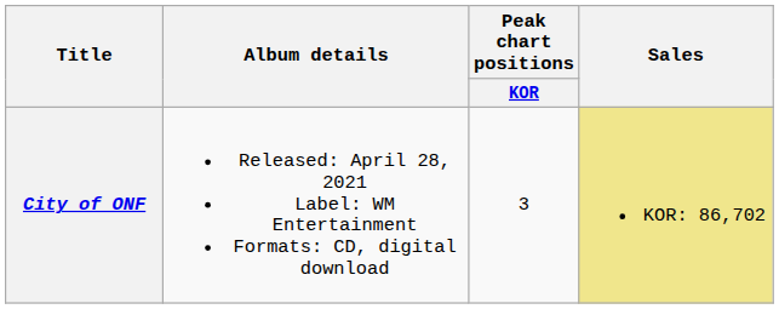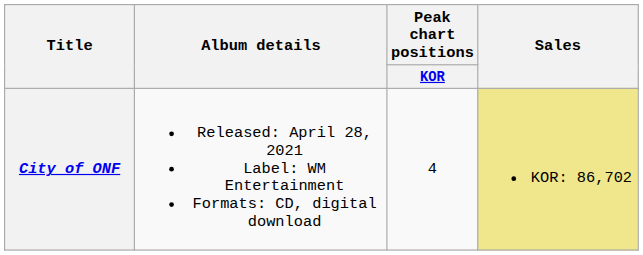City of ONF | Peak chart positions / KOR: 3 -> 4
